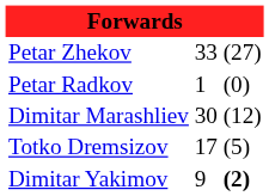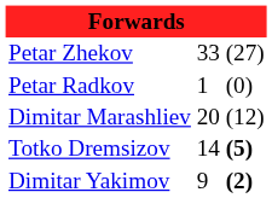Dimitar Marashliev | column 2: 30 -> 20
Totko Dremsizov | column 2: 17 -> 14
Totko Dremsizov | column 3: normal -> bold
